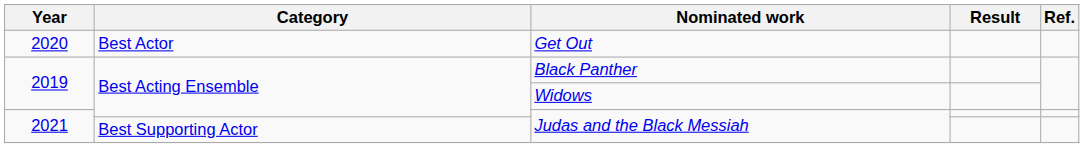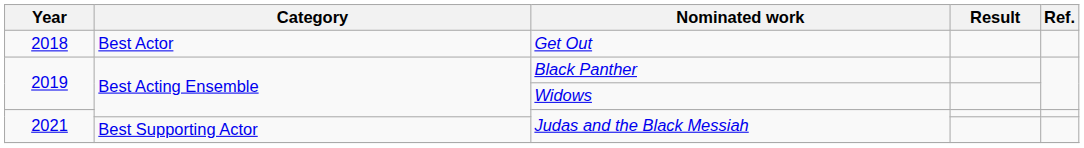Get Out | Year: 2020 -> 2018
